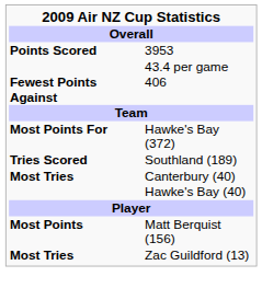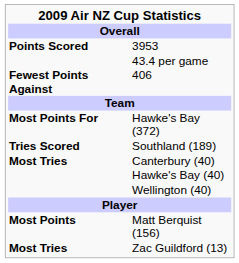+ row: Wellington (40)
